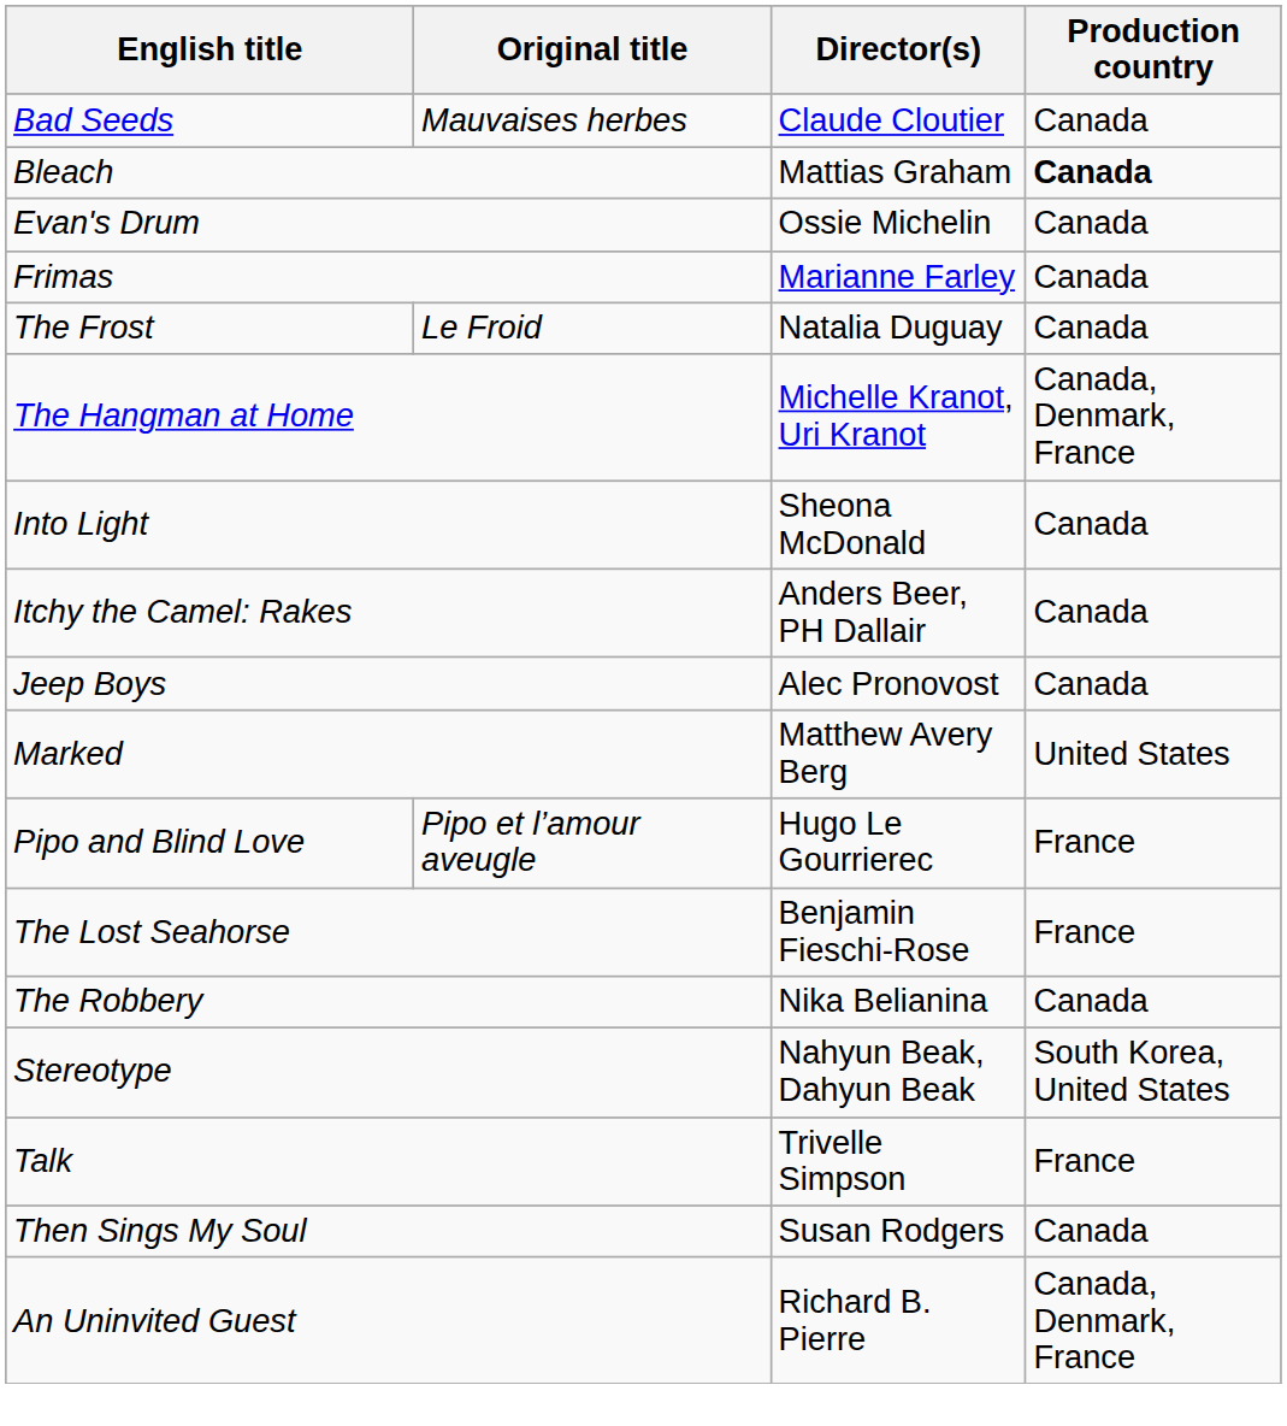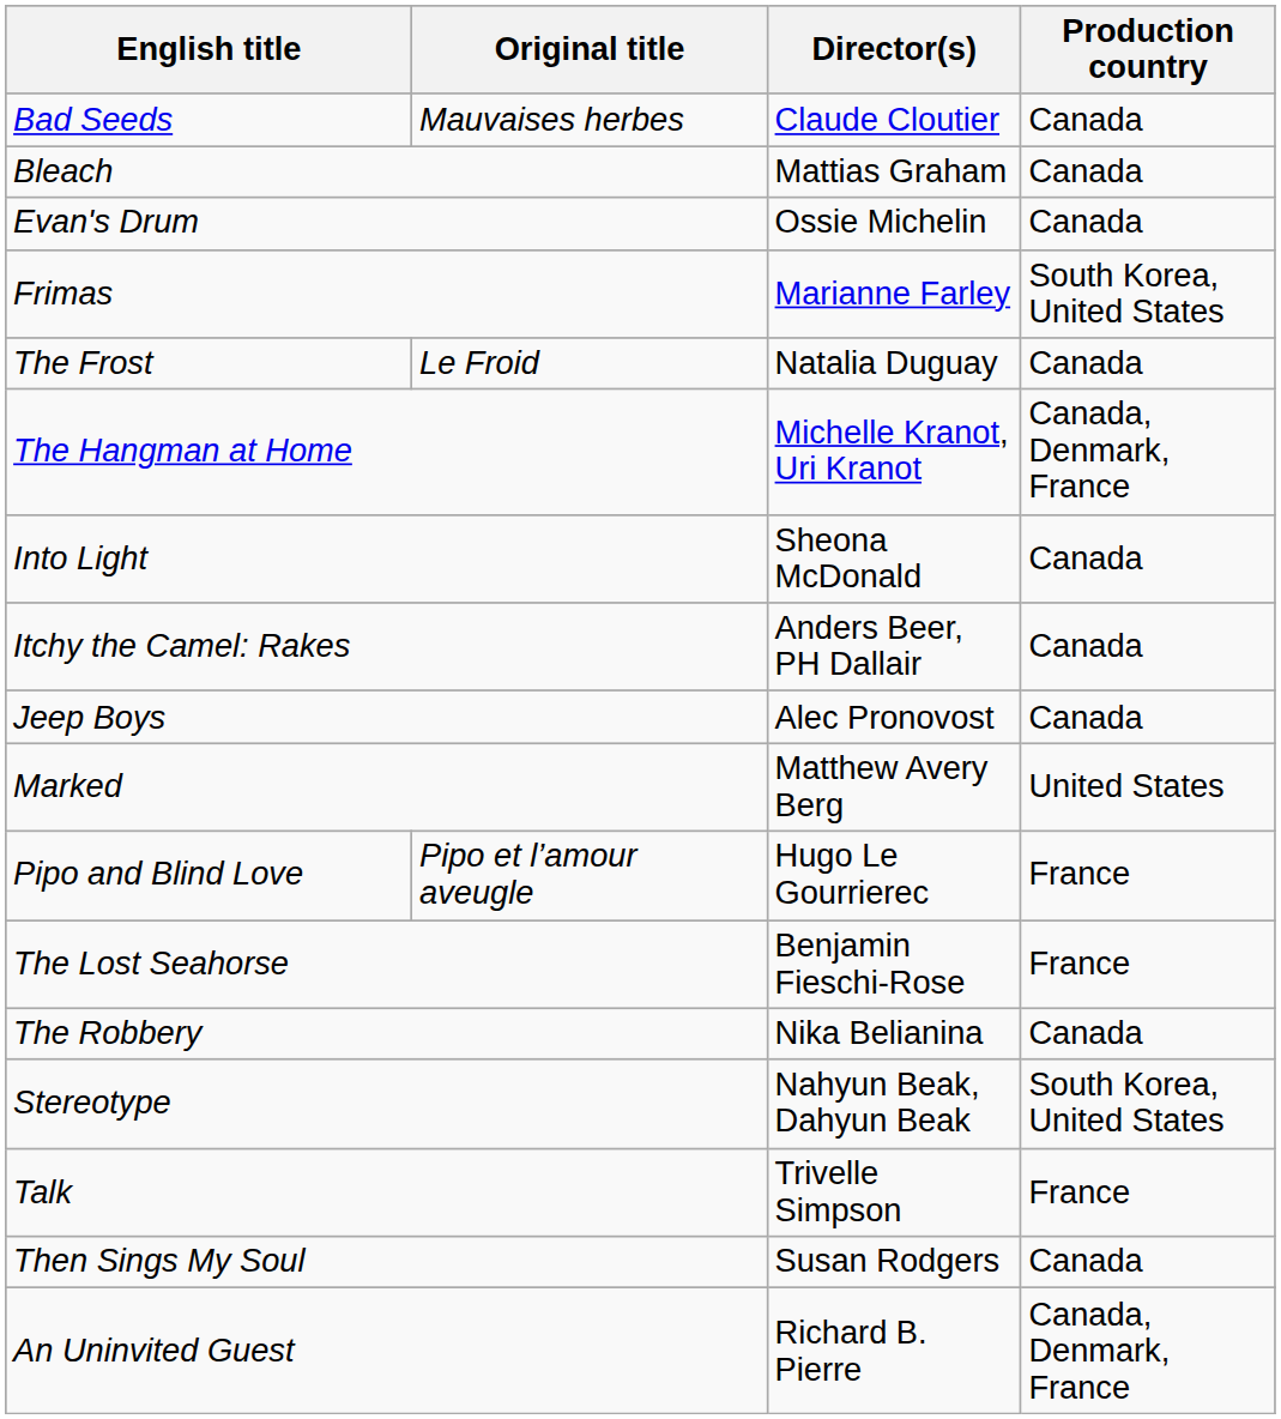Bleach | Production country: bold -> normal
Frimas | Production country: Canada -> South Korea, United States
